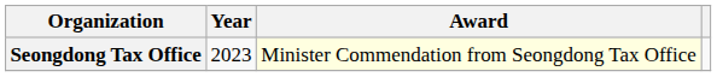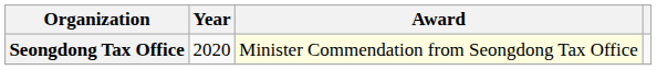Seongdong Tax Office | Year: 2023 -> 2020
